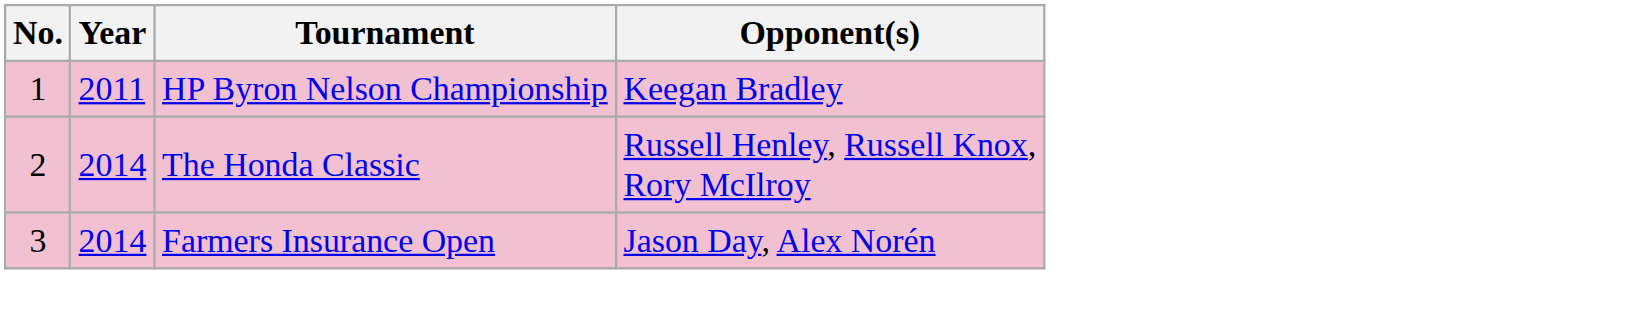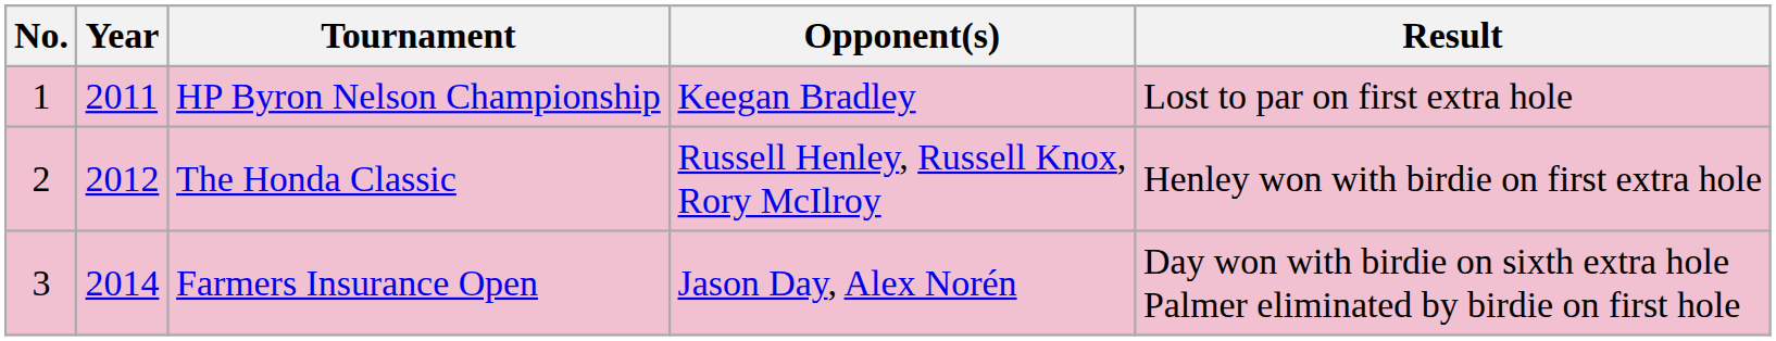+ column: Result | Lost to par on first extra hole | Henley won with birdie on first extra hole | Day won with birdie on sixth extra hole Palmer eliminated by birdie on first hole
The Honda Classic | Year: 2014 -> 2012
